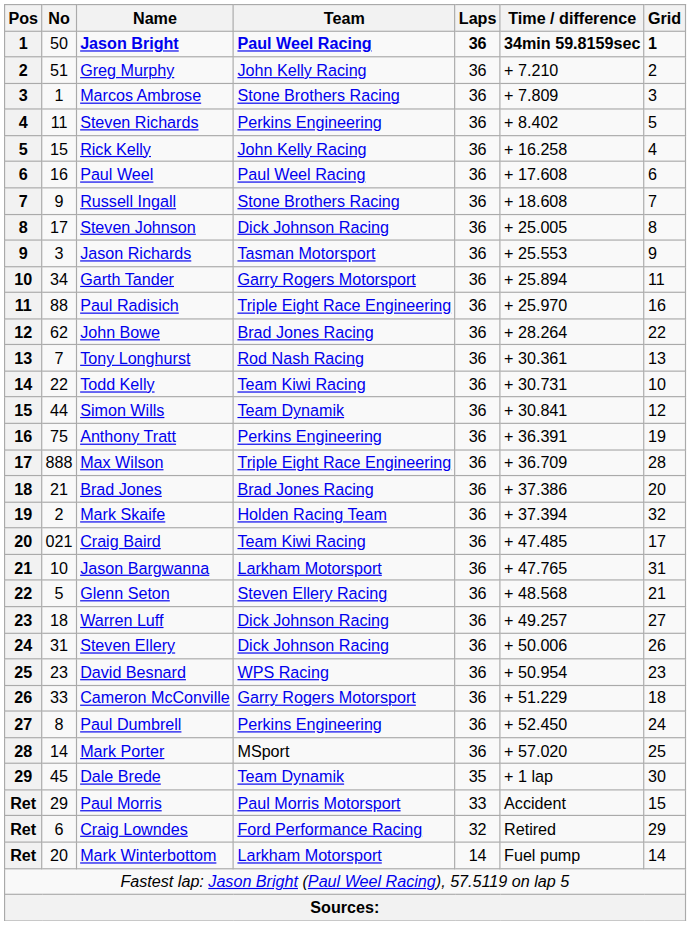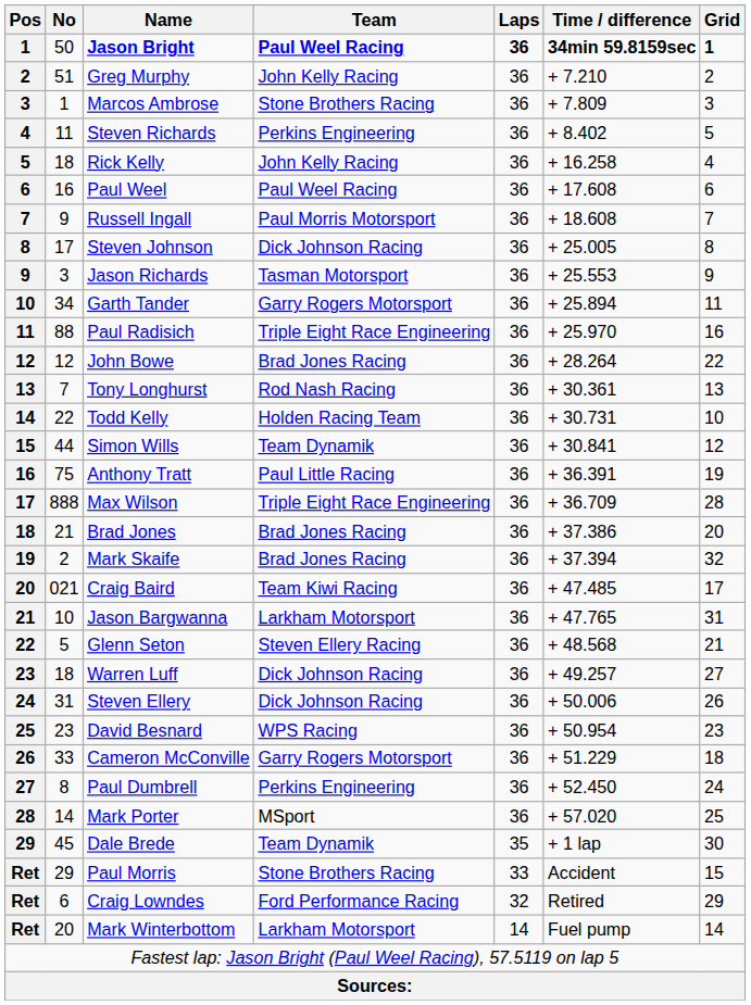Rick Kelly | No: 15 -> 18
Russell Ingall | Team: Stone Brothers Racing -> Paul Morris Motorsport
John Bowe | No: 62 -> 12
Todd Kelly | Team: Team Kiwi Racing -> Holden Racing Team
Anthony Tratt | Team: Perkins Engineering -> Paul Little Racing
Mark Skaife | Team: Holden Racing Team -> Brad Jones Racing
Paul Morris | Team: Paul Morris Motorsport -> Stone Brothers Racing
